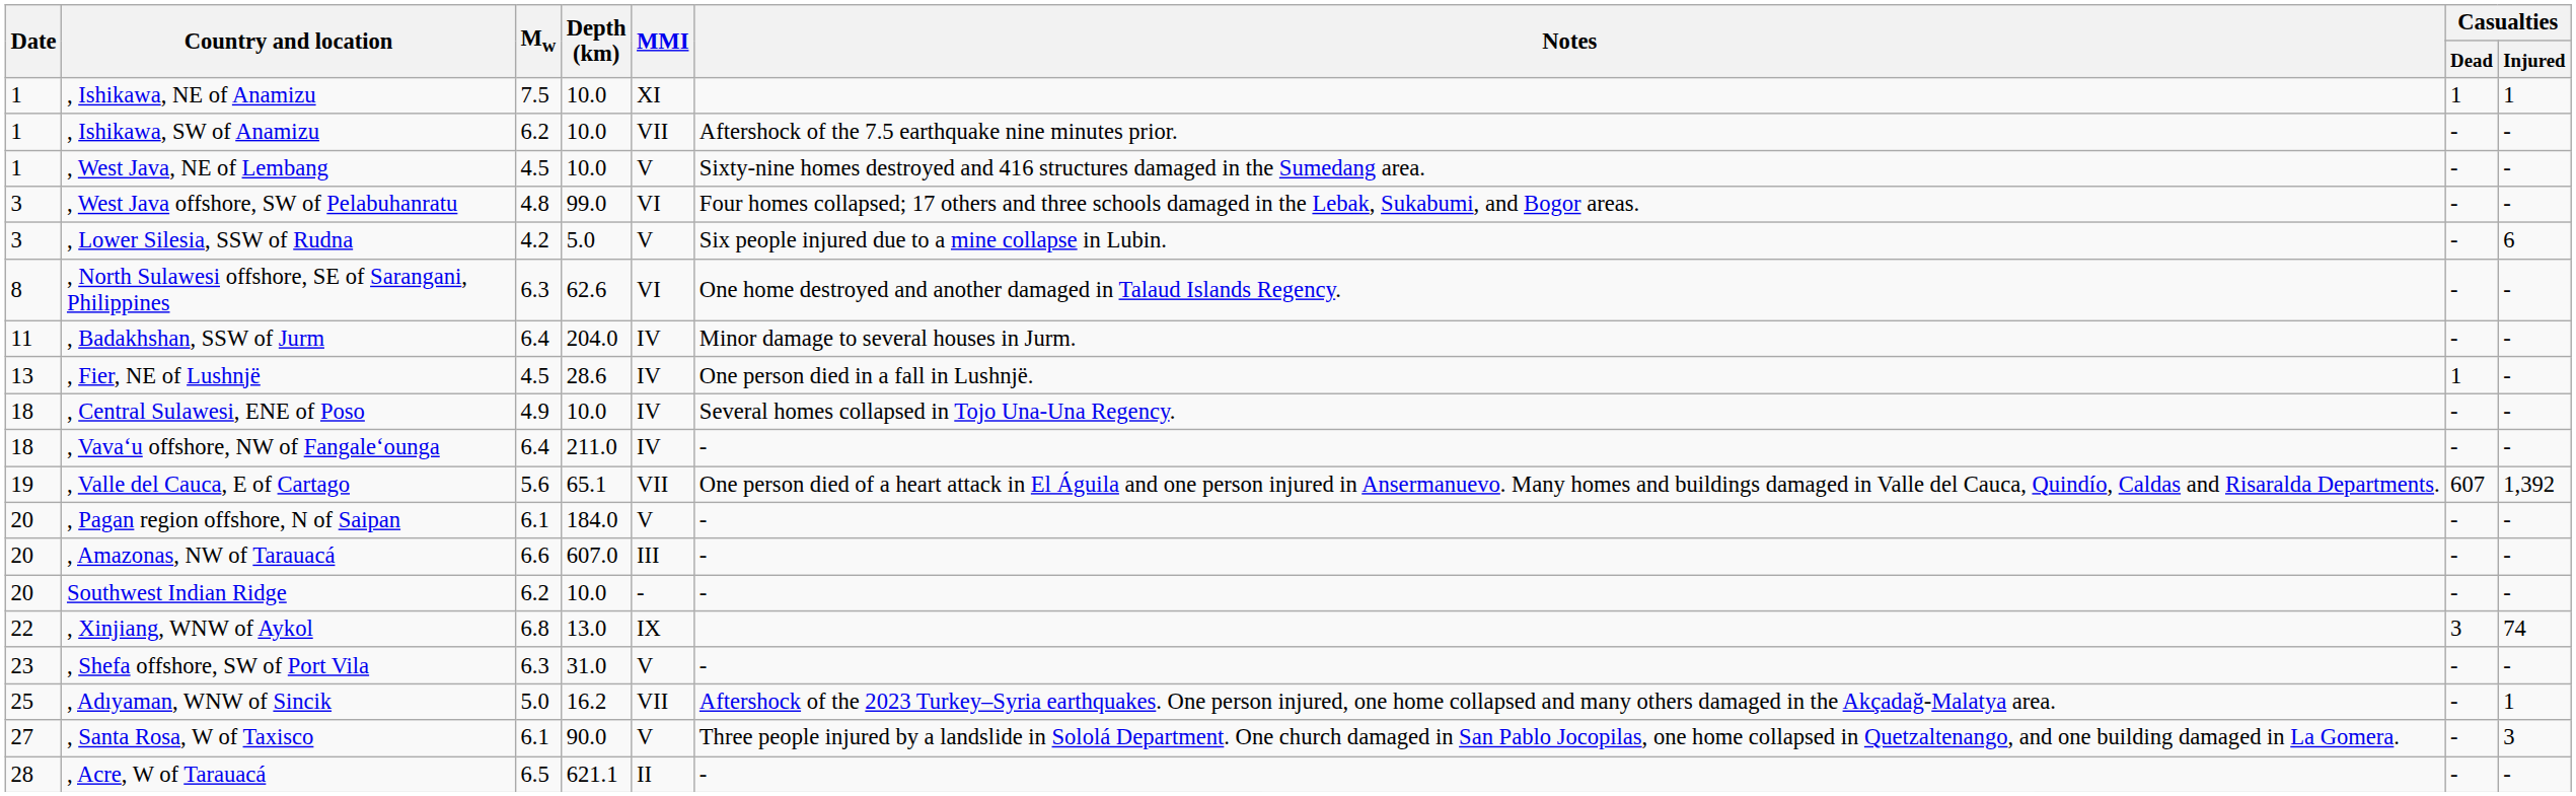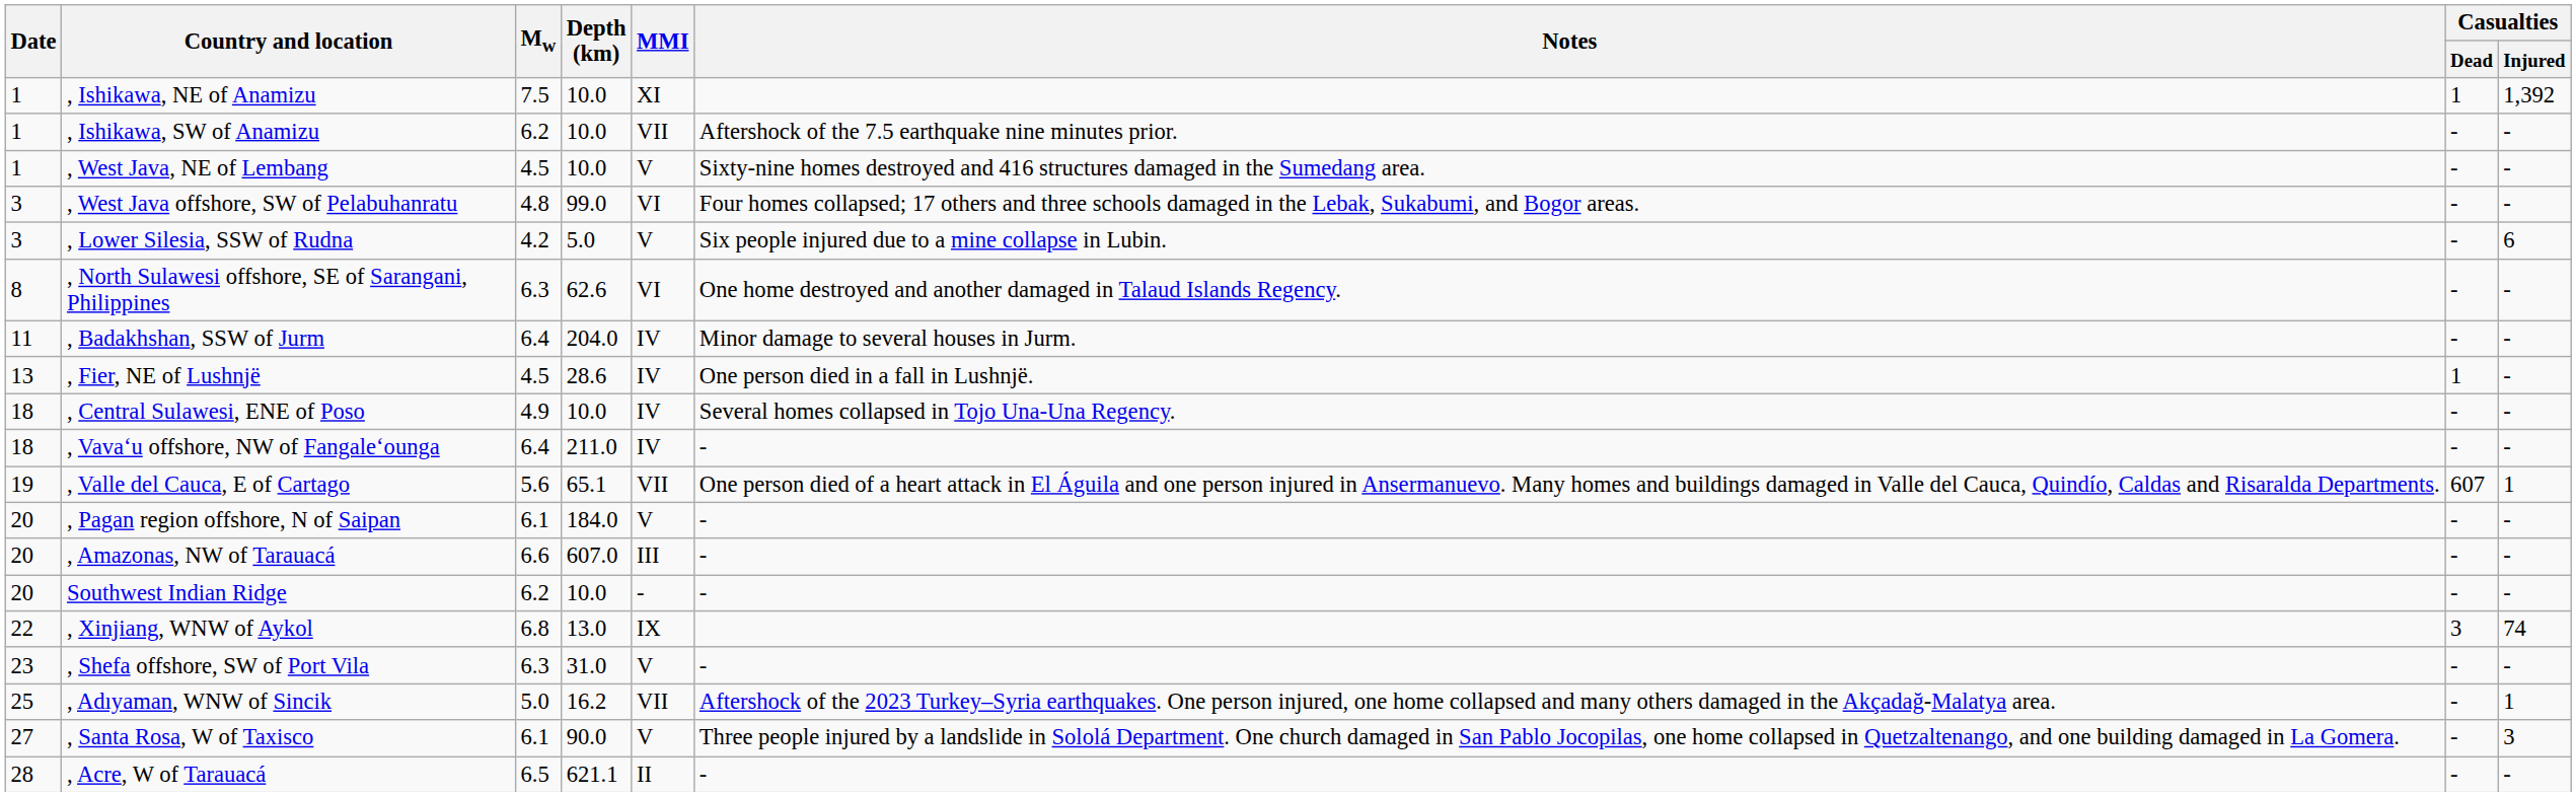, Ishikawa, NE of Anamizu | Casualties / Injured: 1 -> 1,392
, Valle del Cauca, E of Cartago | Casualties / Injured: 1,392 -> 1
